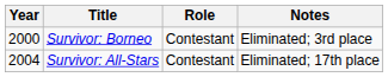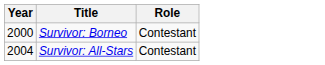- column: Notes | Eliminated; 3rd place | Eliminated; 17th place
